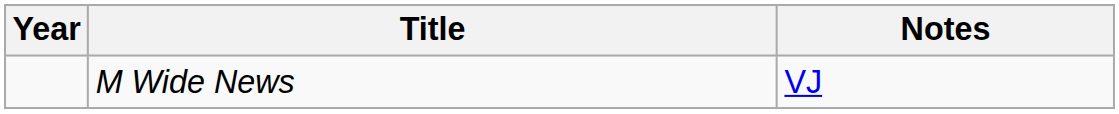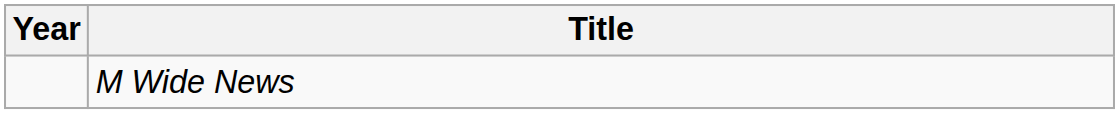- column: Notes | VJ
